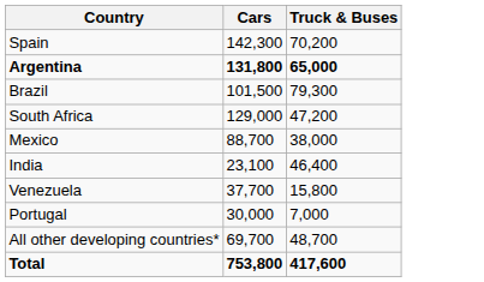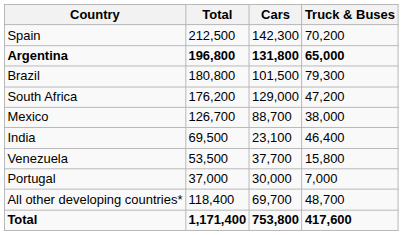+ column: Total | 212,500 | 196,800 | 180,800 | 176,200 | 126,700 | 69,500 | 53,500 | 37,000 | 118,400 | 1,171,400
